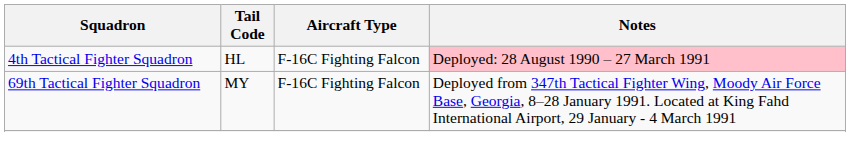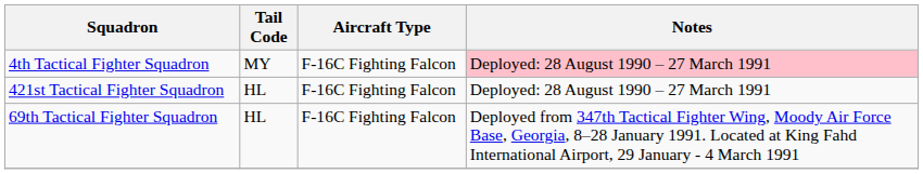4th Tactical Fighter Squadron | Tail Code: HL -> MY
+ row: 421st Tactical Fighter Squadron | HL | F-16C Fighting Falcon | Deployed: 28 August 1990 – 27 March 1991
69th Tactical Fighter Squadron | Tail Code: MY -> HL
